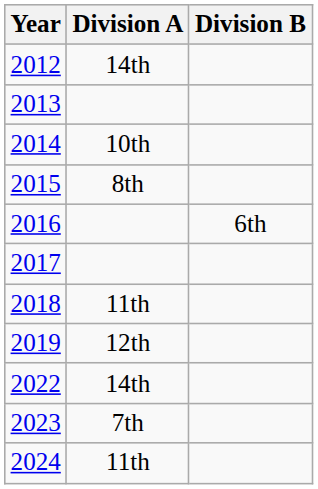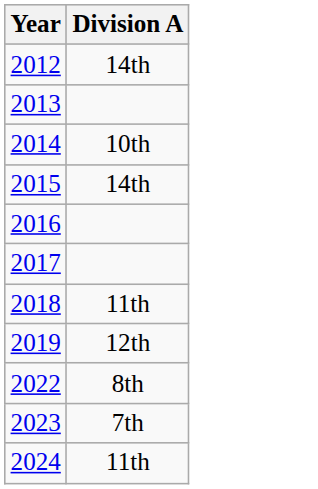- column: Division B | 6th
2015 | Division A: 8th -> 14th
2022 | Division A: 14th -> 8th
